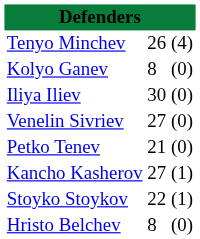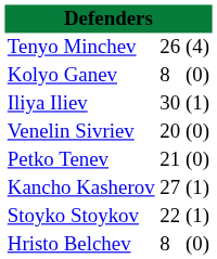Iliya Iliev | column 3: (0) -> (1)
Venelin Sivriev | column 2: 27 -> 20
